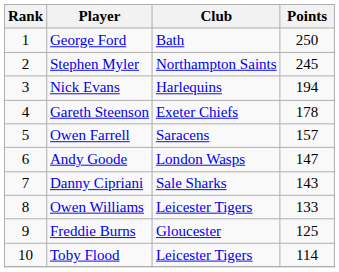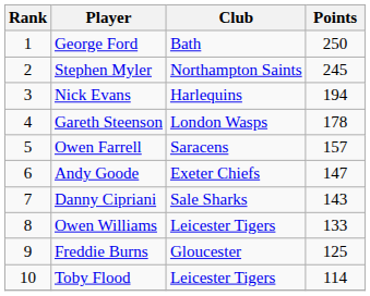Gareth Steenson | Club: Exeter Chiefs -> London Wasps
Andy Goode | Club: London Wasps -> Exeter Chiefs
